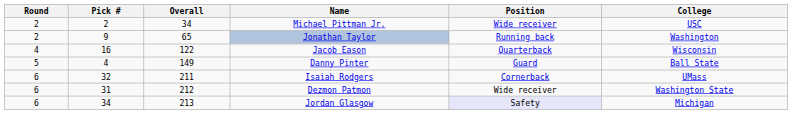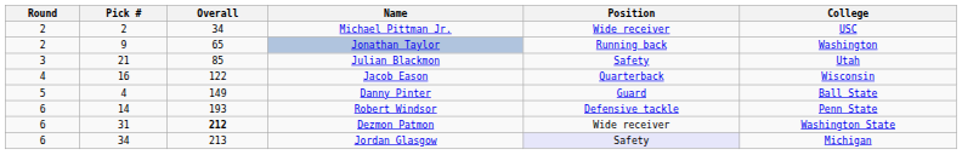+ row: 3 | 21 | 85 | Julian Blackmon | Safety | Utah
+ row: 6 | 14 | 193 | Robert Windsor | Defensive tackle | Penn State
- row: 6 | 32 | 211 | Isaiah Rodgers | Cornerback | UMass
Dezmon Patmon | Overall: normal -> bold
